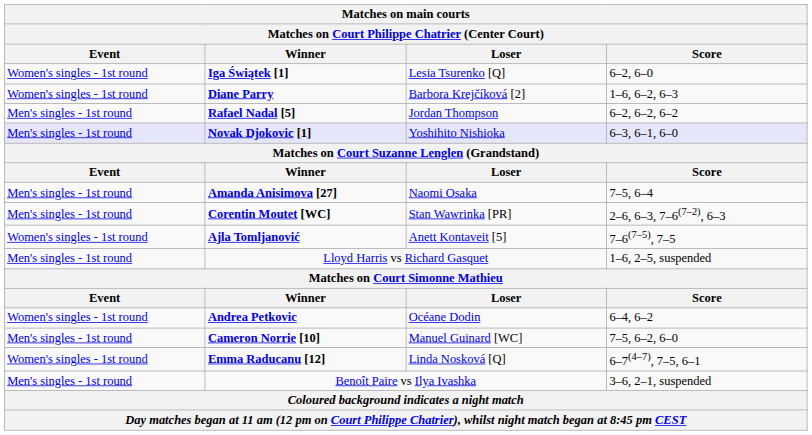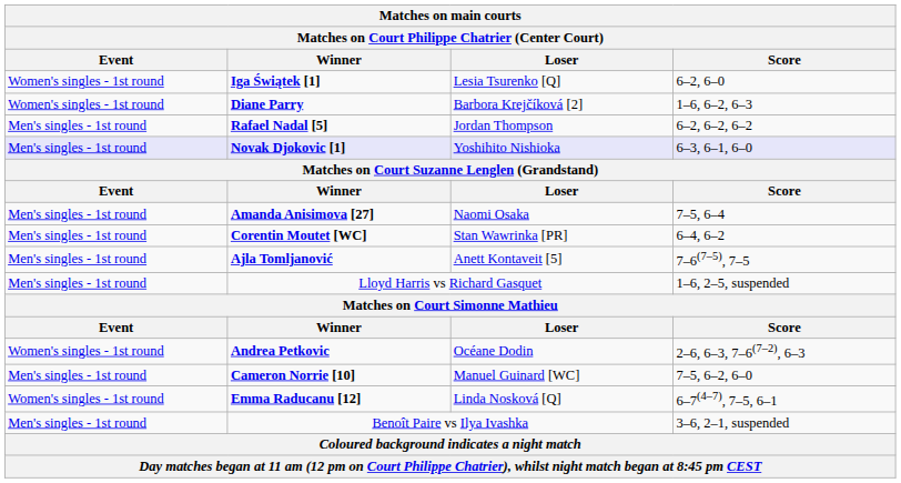Corentin Moutet [WC] | Score: 2–6, 6–3, 7–6(7–2), 6–3 -> 6–4, 6–2
Ajla Tomljanović | Event: Women's singles - 1st round -> Men's singles - 1st round
Andrea Petkovic | Score: 6–4, 6–2 -> 2–6, 6–3, 7–6(7–2), 6–3
